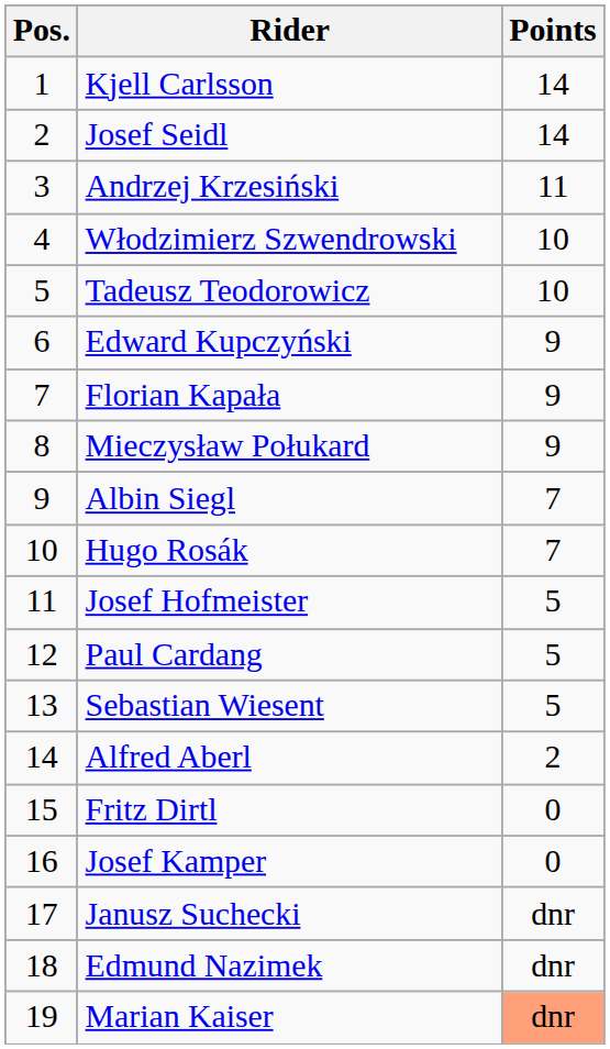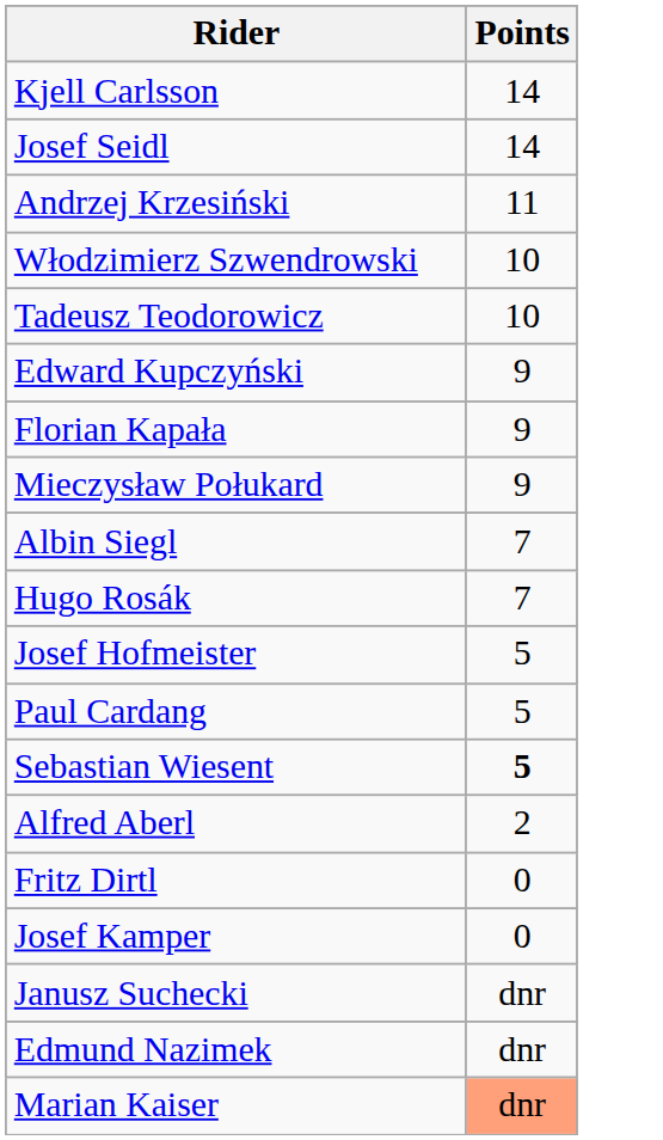- column: Pos. | 1 | 2 | 3 | 4 | 5 | 6 | 7 | 8 | 9 | 10 | 11 | 12 | 13 | 14 | 15 | 16 | 17 | 18 | 19
Sebastian Wiesent | Points: normal -> bold
